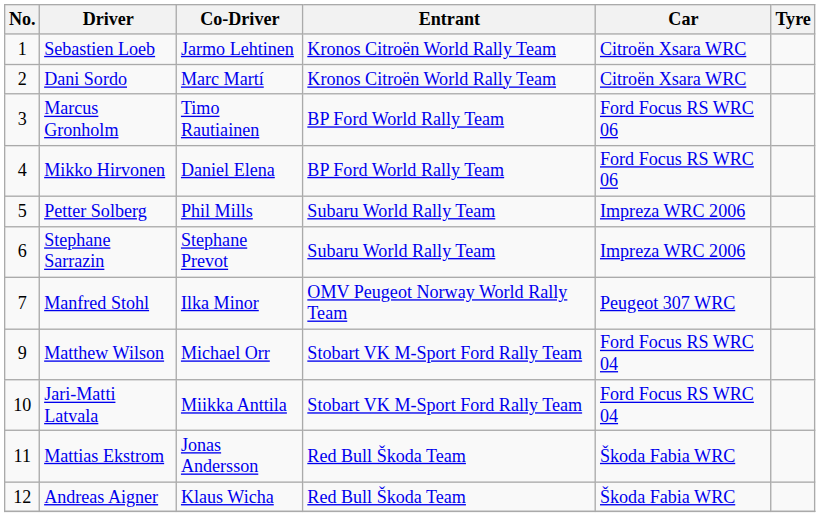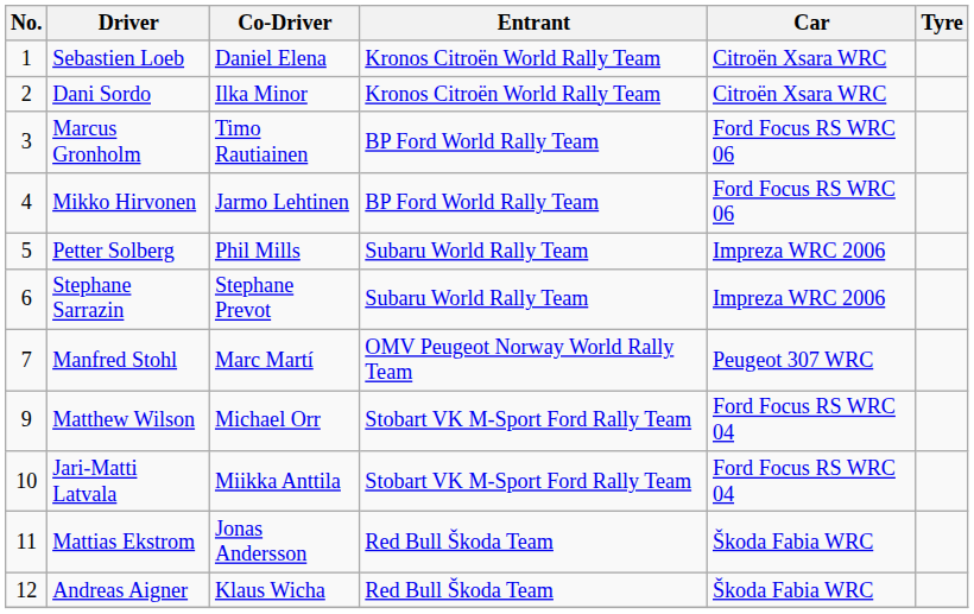Sebastien Loeb | Co-Driver: Jarmo Lehtinen -> Daniel Elena
Dani Sordo | Co-Driver: Marc Martí -> Ilka Minor
Mikko Hirvonen | Co-Driver: Daniel Elena -> Jarmo Lehtinen
Manfred Stohl | Co-Driver: Ilka Minor -> Marc Martí
